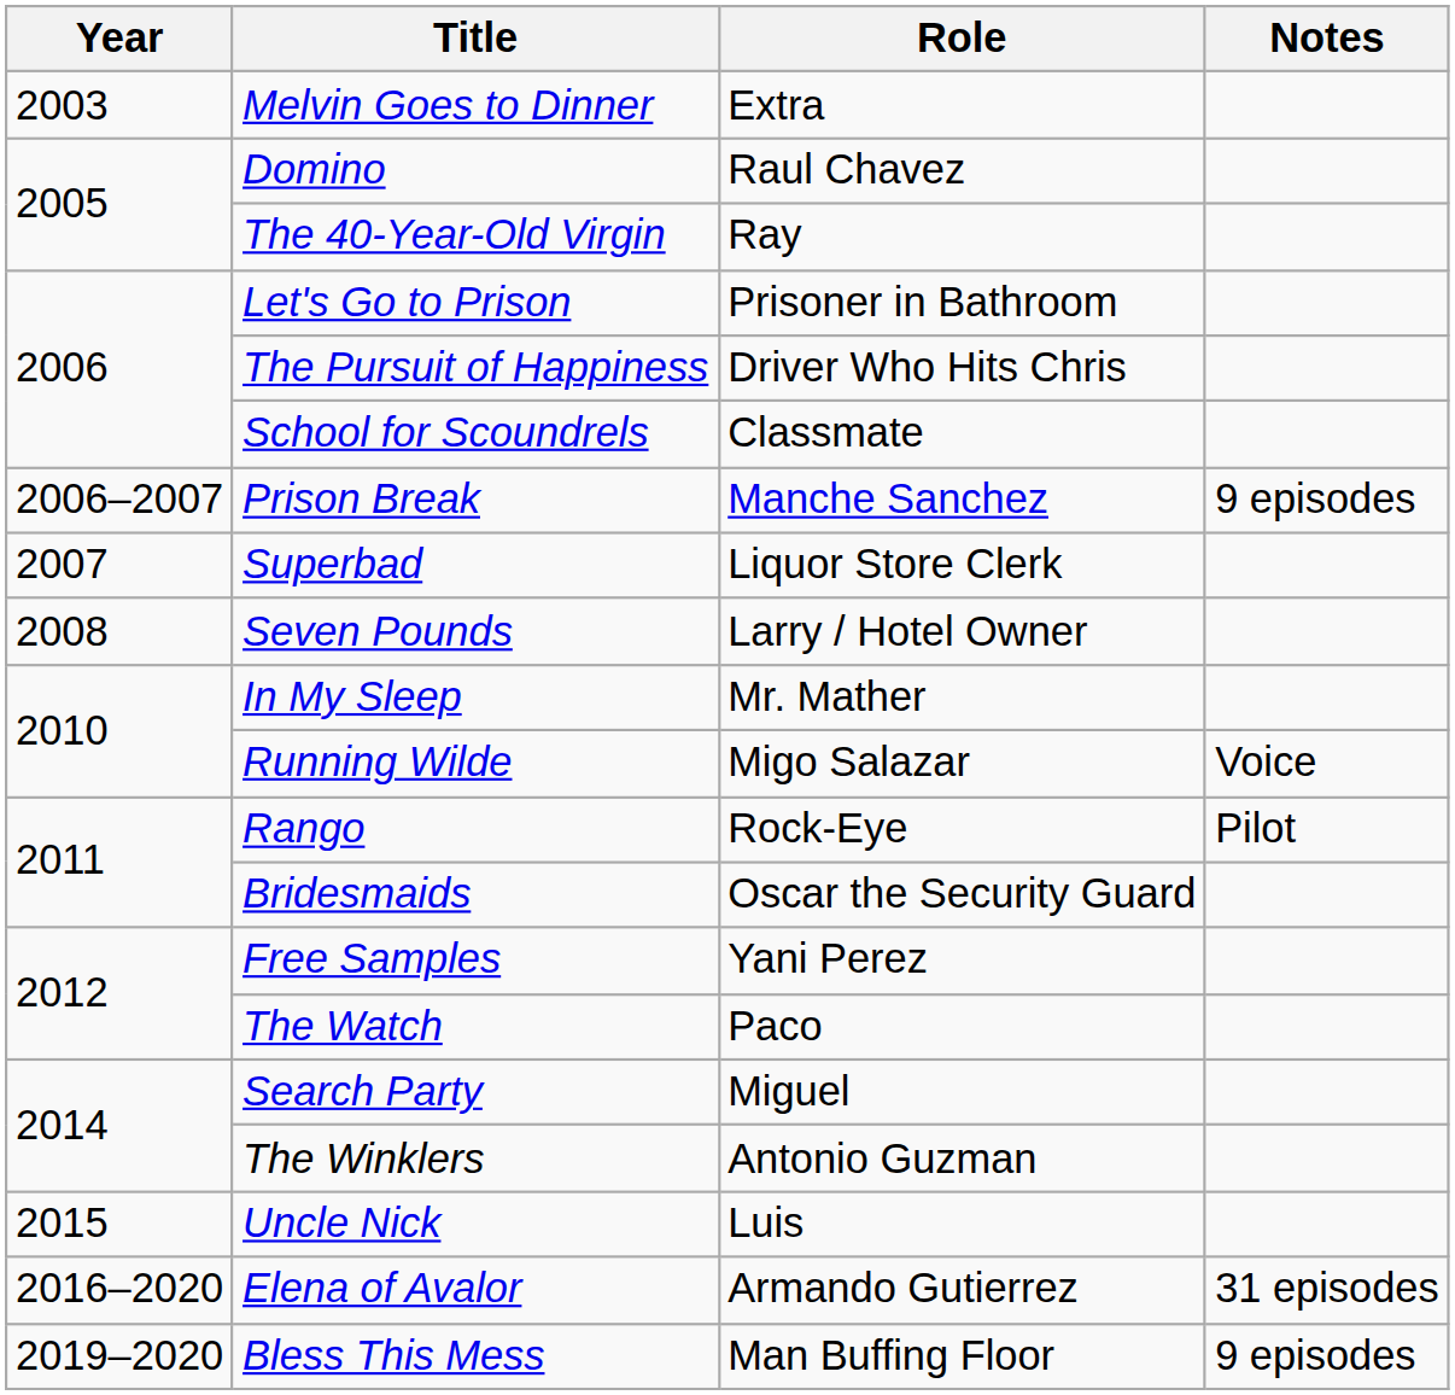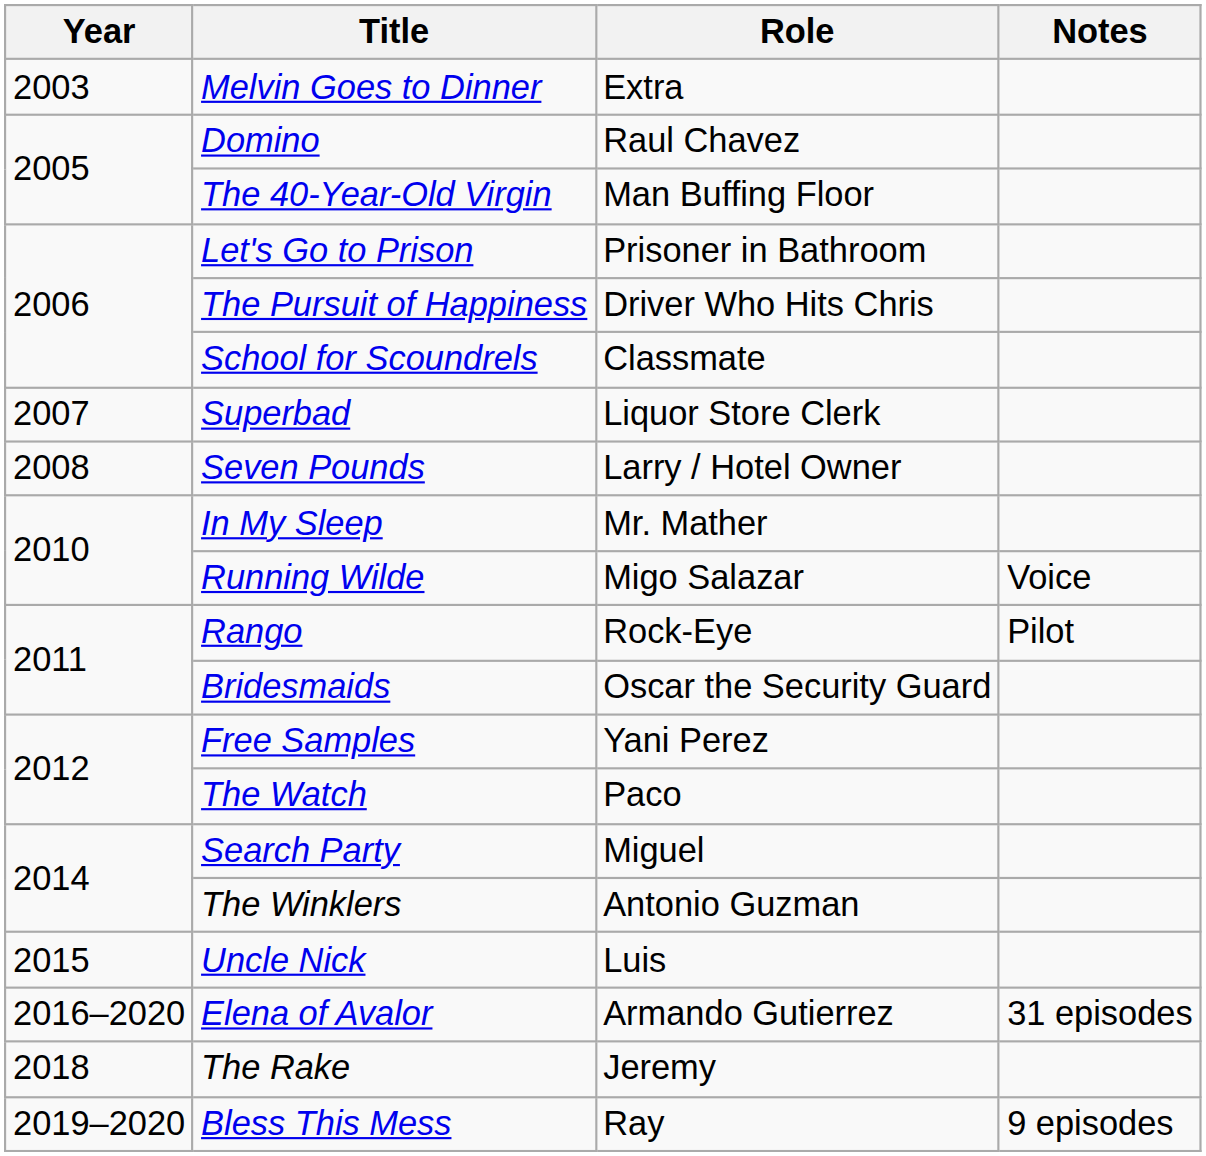The 40-Year-Old Virgin | Role: Ray -> Man Buffing Floor
- row: 2006–2007 | Prison Break | Manche Sanchez | 9 episodes
+ row: 2018 | The Rake | Jeremy
Bless This Mess | Role: Man Buffing Floor -> Ray
